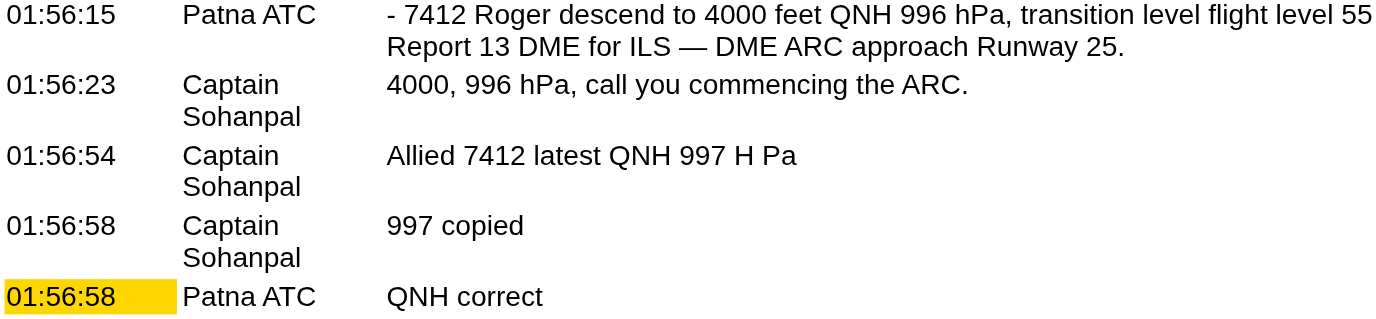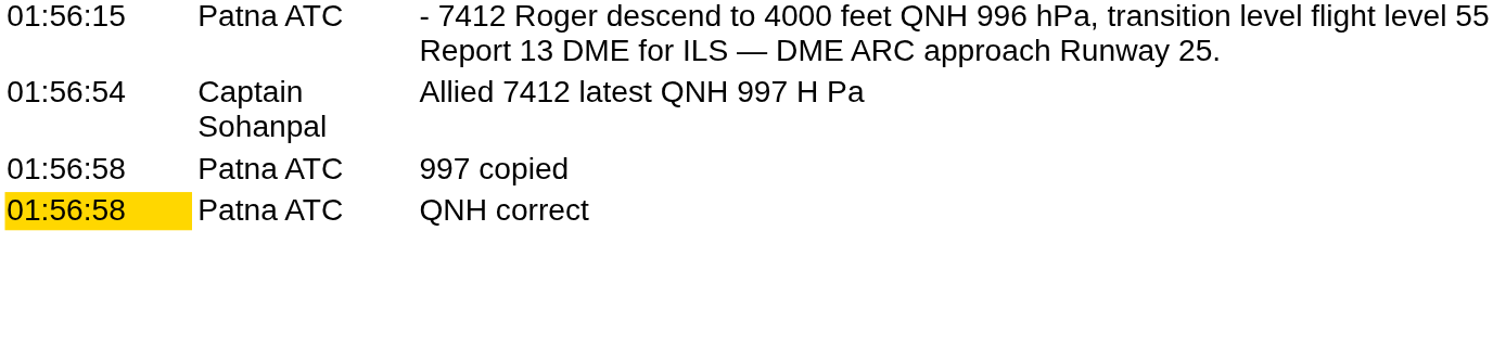- row: 01:56:23 | Captain Sohanpal | 4000, 996 hPa, call you commencing the ARC.
997 copied | column 2: Captain Sohanpal -> Patna ATC
